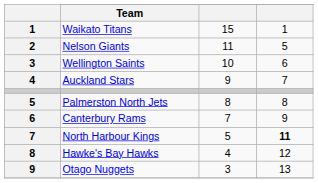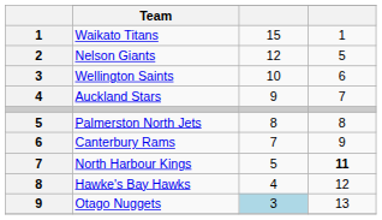Nelson Giants | column 3: 11 -> 12
Otago Nuggets | column 3: no background -> lightblue background
